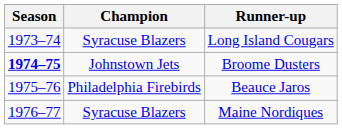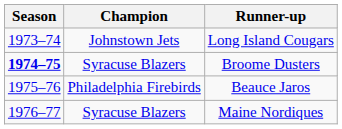Long Island Cougars | Champion: Syracuse Blazers -> Johnstown Jets
Broome Dusters | Champion: Johnstown Jets -> Syracuse Blazers
